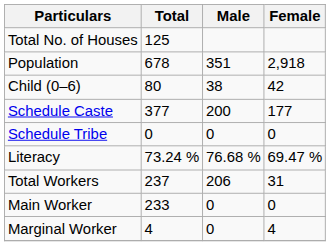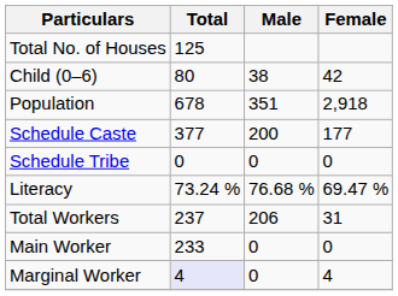rows swapped: Population <-> Child (0–6)
Marginal Worker | Total: no background -> lavender background
